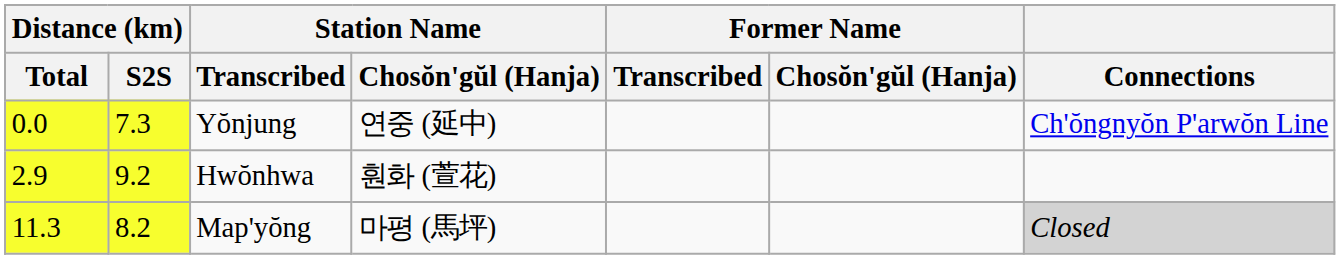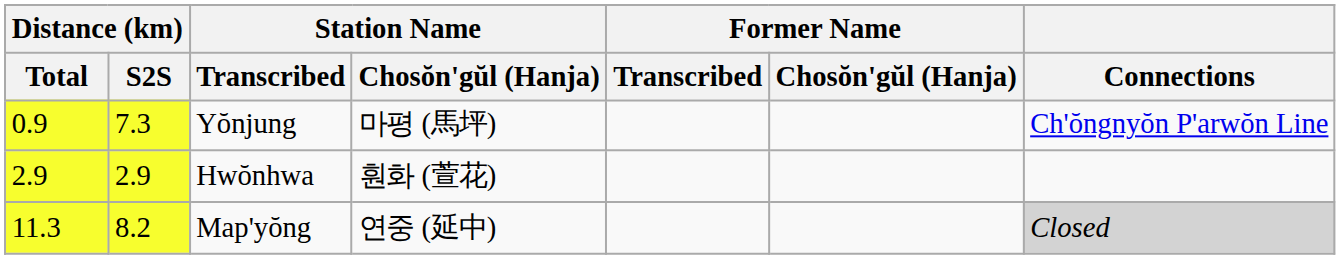Yŏnjung | Distance (km) / Total: 0.0 -> 0.9
Yŏnjung | Station Name / Chosŏn'gŭl (Hanja): 연중 (延中) -> 마평 (馬坪)
Hwŏnhwa | Distance (km) / S2S: 9.2 -> 2.9
Map'yŏng | Station Name / Chosŏn'gŭl (Hanja): 마평 (馬坪) -> 연중 (延中)
